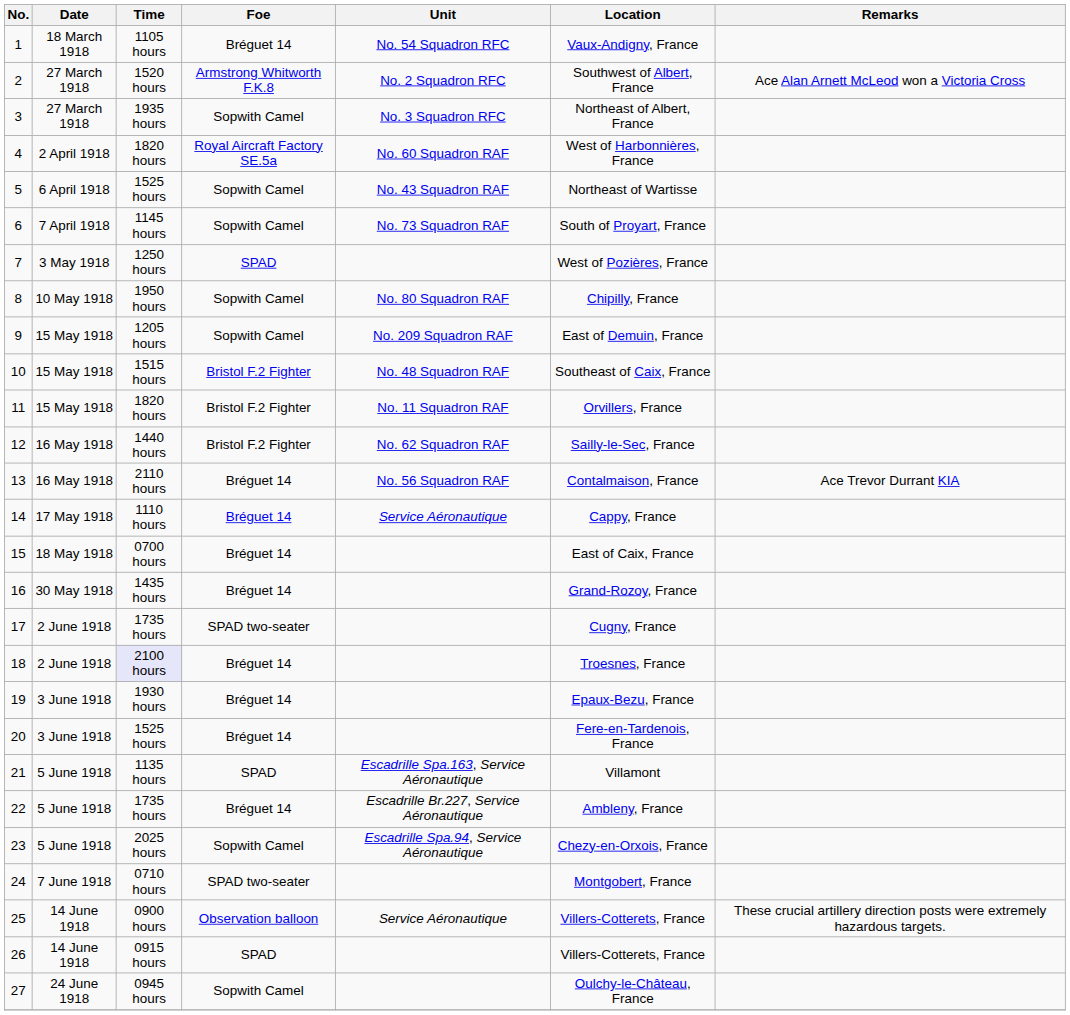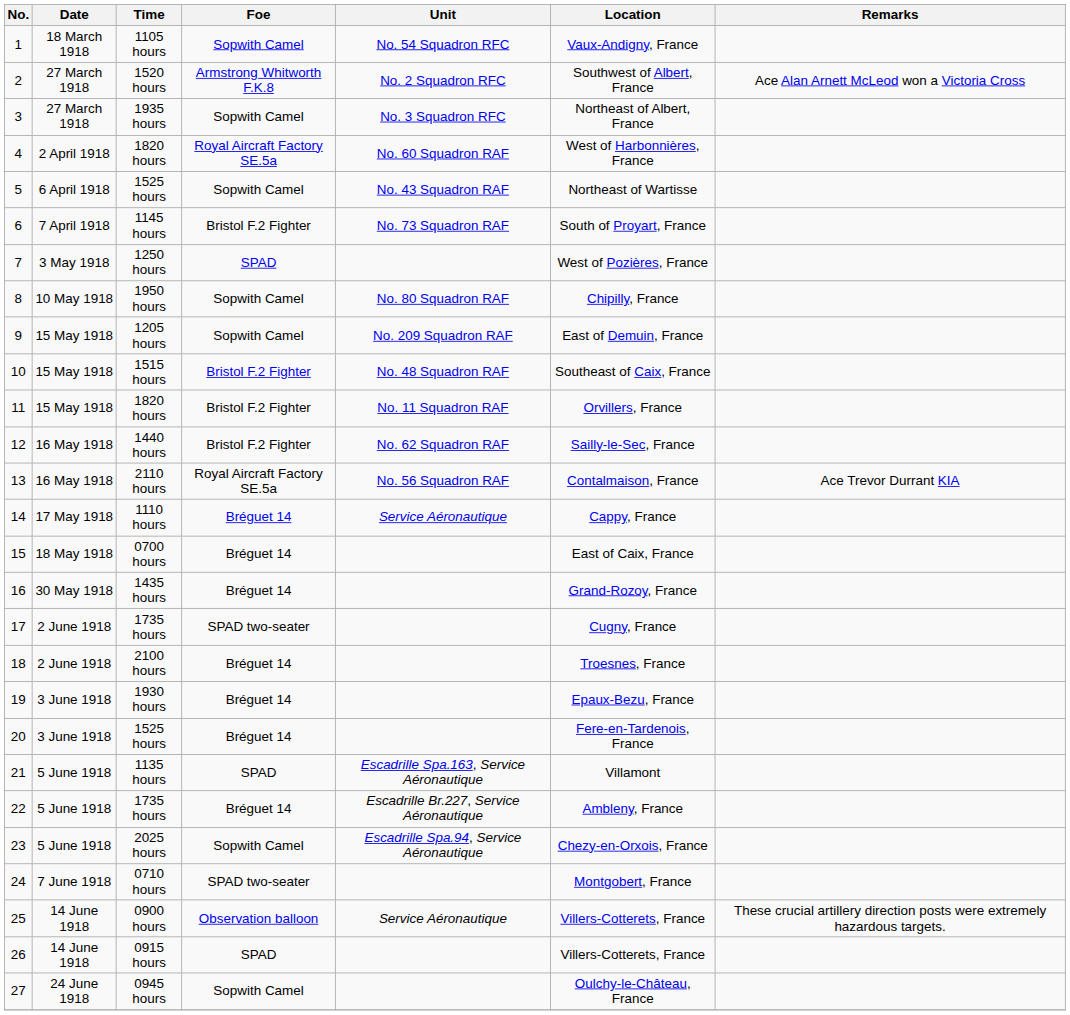1 | Foe: Bréguet 14 -> Sopwith Camel
6 | Foe: Sopwith Camel -> Bristol F.2 Fighter
13 | Foe: Bréguet 14 -> Royal Aircraft Factory SE.5a
18 | Time: lavender background -> no background
